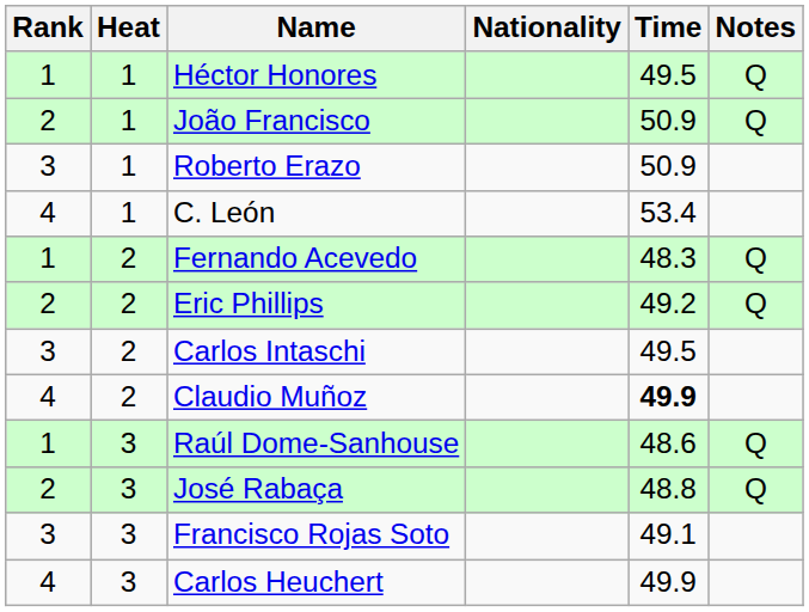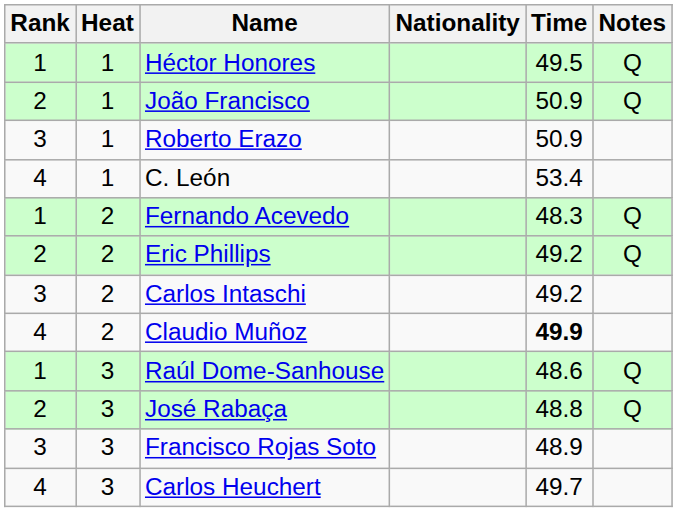Carlos Intaschi | Time: 49.5 -> 49.2
Francisco Rojas Soto | Time: 49.1 -> 48.9
Carlos Heuchert | Time: 49.9 -> 49.7
